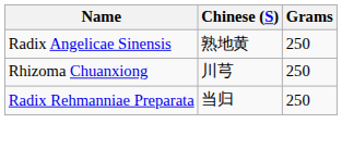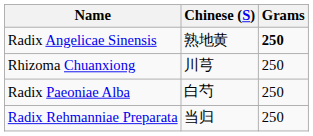Radix Angelicae Sinensis | Grams: normal -> bold
+ row: Radix Paeoniae Alba | 白芍 | 250
